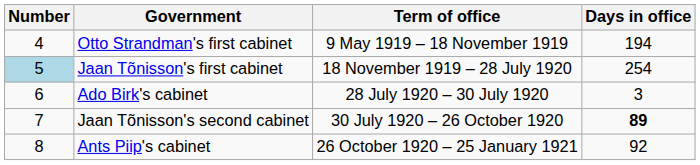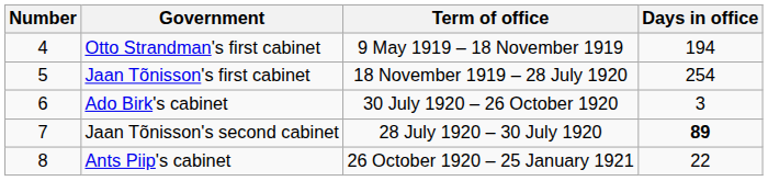Jaan Tõnisson's first cabinet | Number: lightblue background -> no background
Ado Birk's cabinet | Term of office: 28 July 1920 – 30 July 1920 -> 30 July 1920 – 26 October 1920
Jaan Tõnisson's second cabinet | Term of office: 30 July 1920 – 26 October 1920 -> 28 July 1920 – 30 July 1920
Ants Piip's cabinet | Days in office: 92 -> 22
